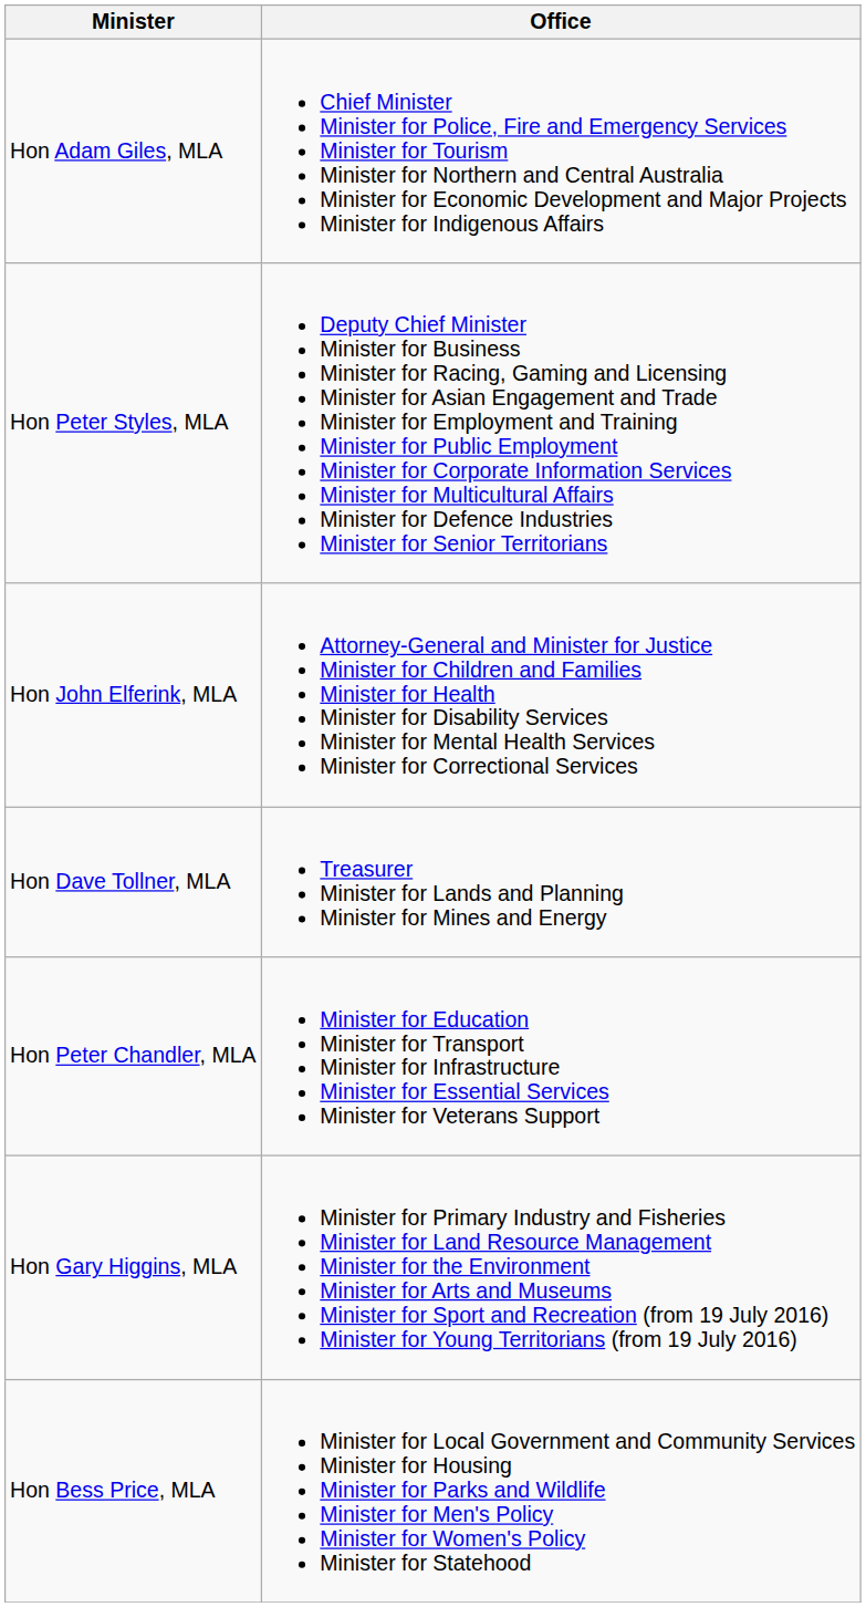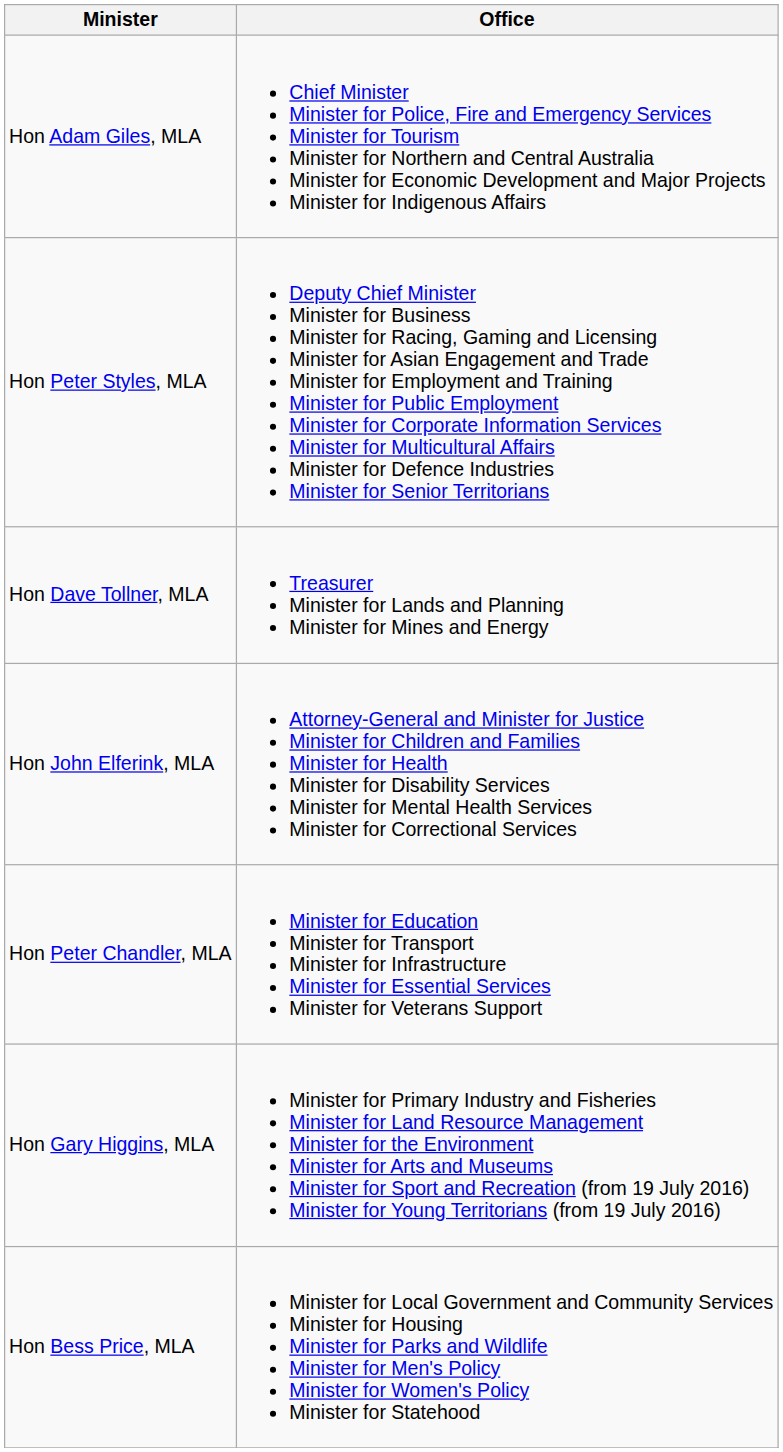rows swapped: Hon Dave Tollner, MLA <-> Hon John Elferink, MLA
